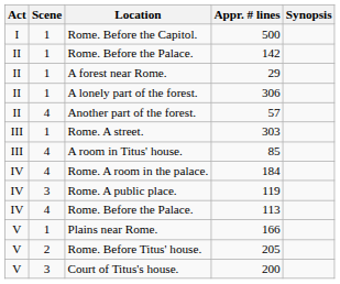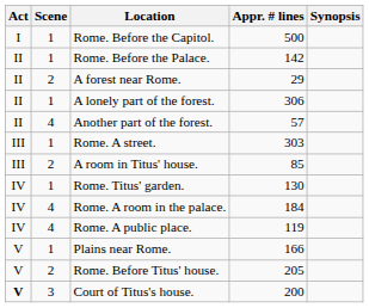A forest near Rome. | Scene: 1 -> 2
A room in Titus' house. | Scene: 4 -> 2
+ row: IV | 1 | Rome. Titus' garden. | 130
Rome. A public place. | Scene: 3 -> 4
- row: IV | 4 | Rome. Before the Palace. | 113
Court of Titus's house. | Act: normal -> bold
